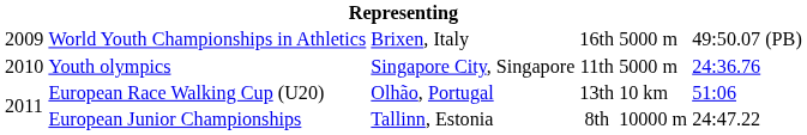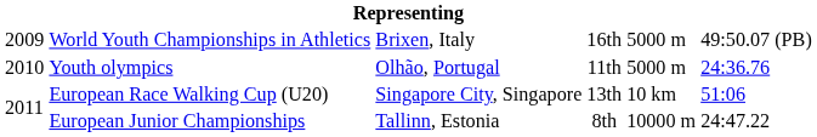Youth olympics | column 3: Singapore City, Singapore -> Olhão, Portugal
European Race Walking Cup (U20) | column 3: Olhão, Portugal -> Singapore City, Singapore
